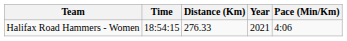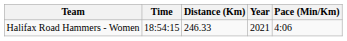Halifax Road Hammers - Women | Distance (Km): 276.33 -> 246.33
